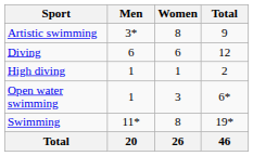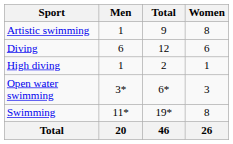columns swapped: Women <-> Total
Artistic swimming | Men: 3* -> 1
Open water swimming | Men: 1 -> 3*
